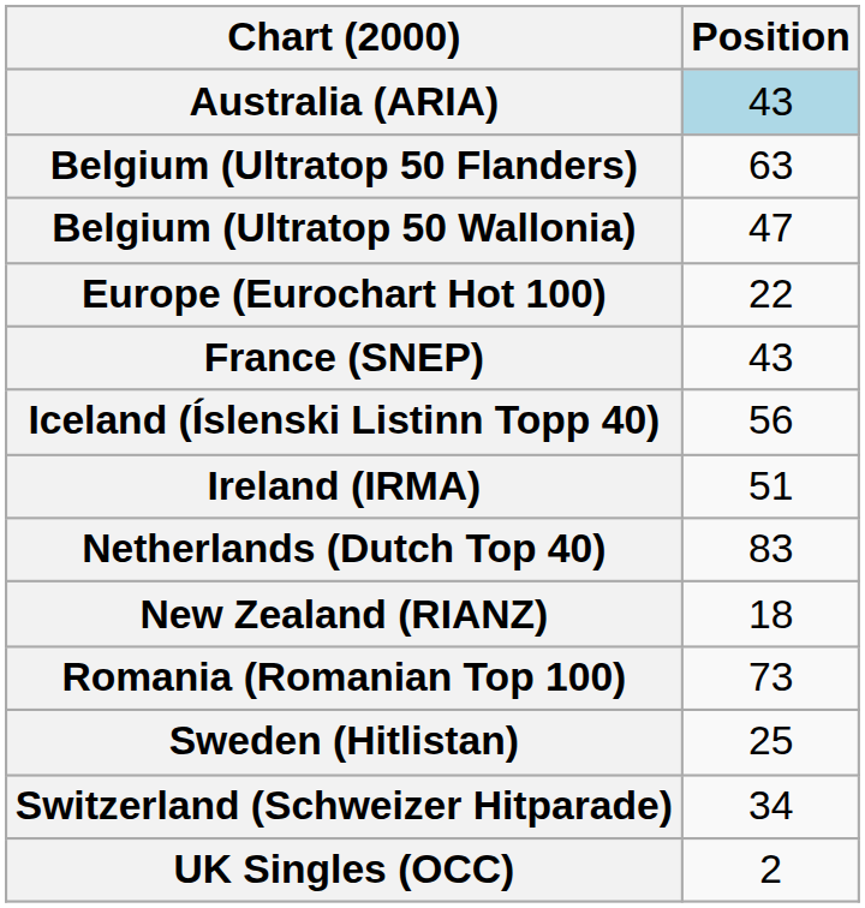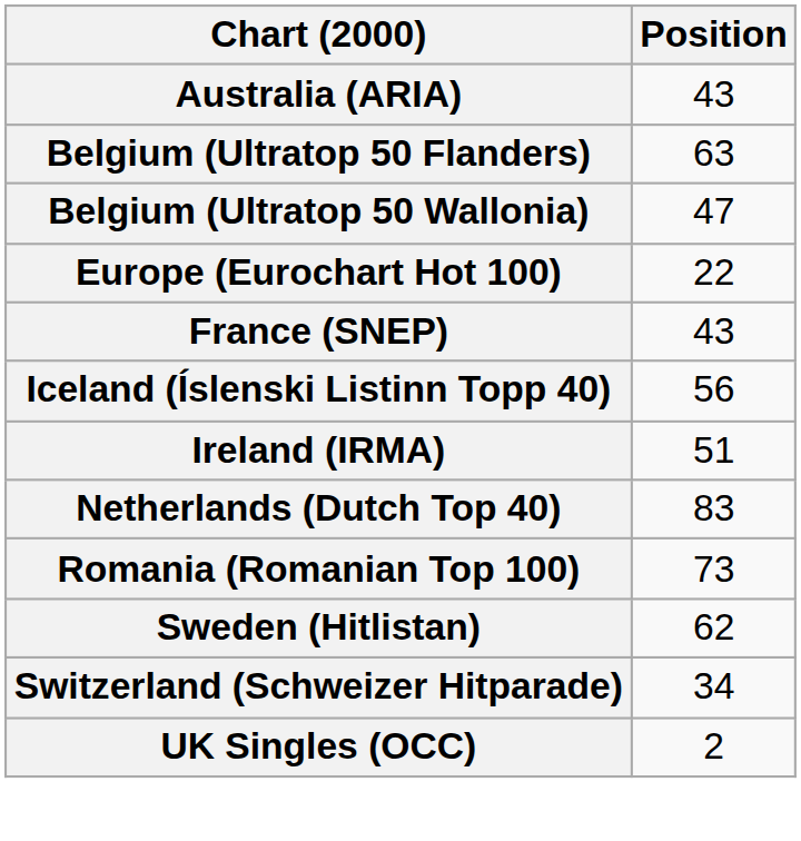Australia (ARIA) | Position: lightblue background -> no background
- row: New Zealand (RIANZ) | 18
Sweden (Hitlistan) | Position: 25 -> 62
